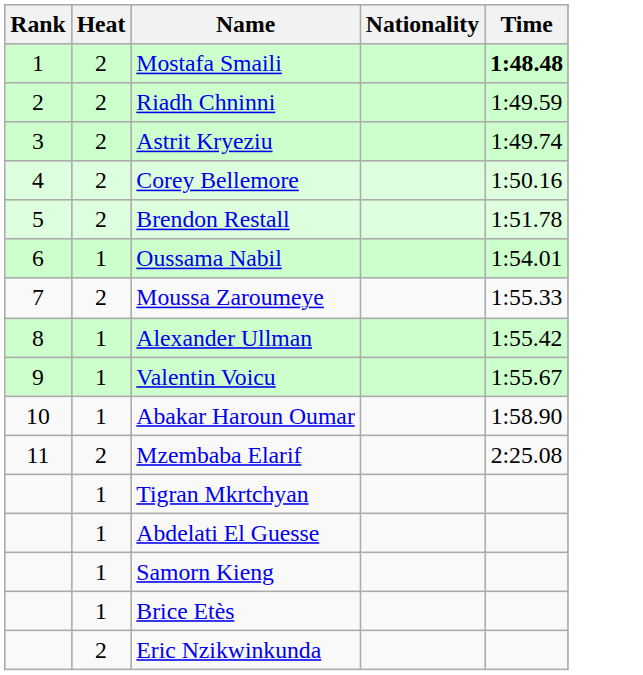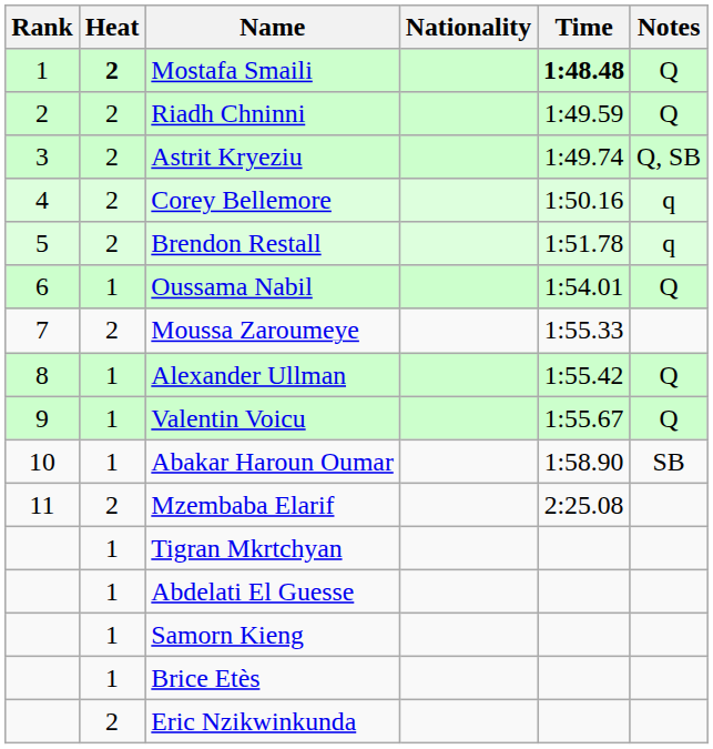+ column: Notes | Q | Q | Q, SB | q | q | Q | Q | Q | SB
Mostafa Smaili | Heat: normal -> bold
